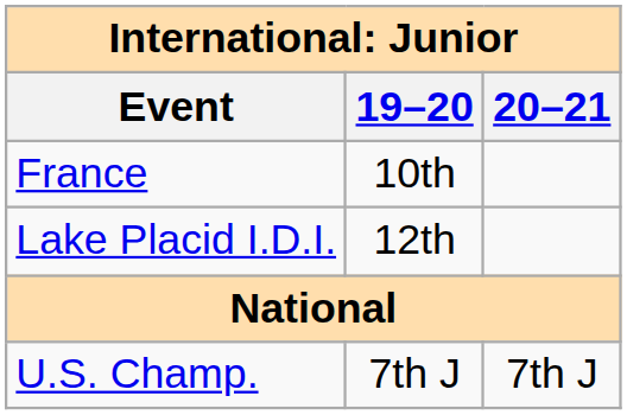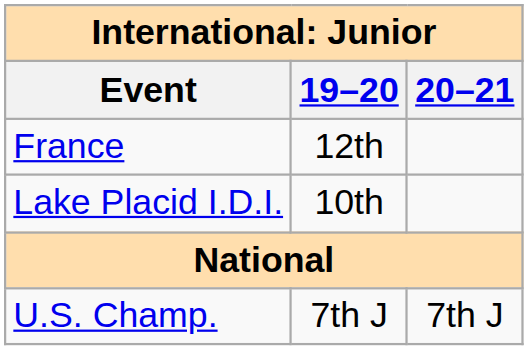France | 19–20: 10th -> 12th
Lake Placid I.D.I. | 19–20: 12th -> 10th
